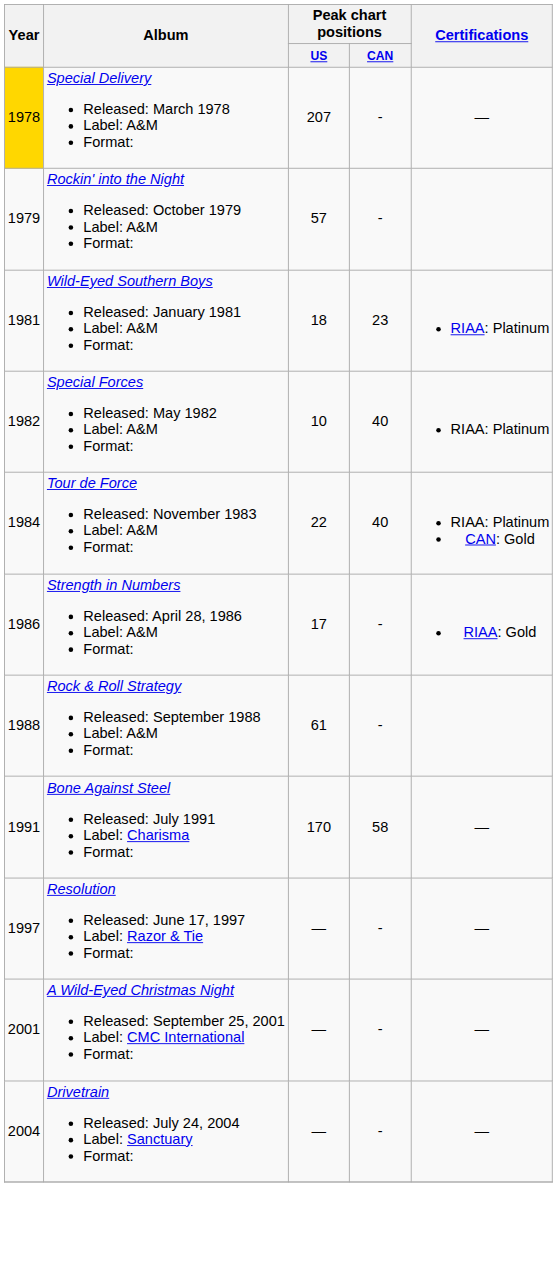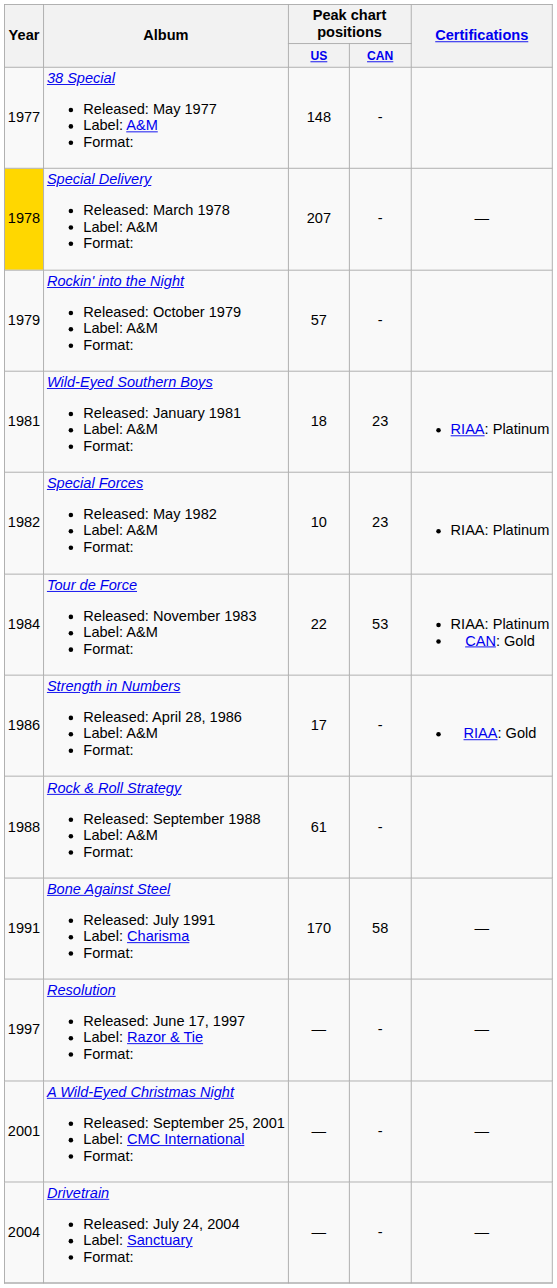+ row: 1977 | 38 Special Released: May 1977 Label: A&M Format: | 148 | -
Special Forces Released: May 1982 Label: A&M Format: | Peak chart positions / CAN: 40 -> 23
Tour de Force Released: November 1983 Label: A&M Format: | Peak chart positions / CAN: 40 -> 53
